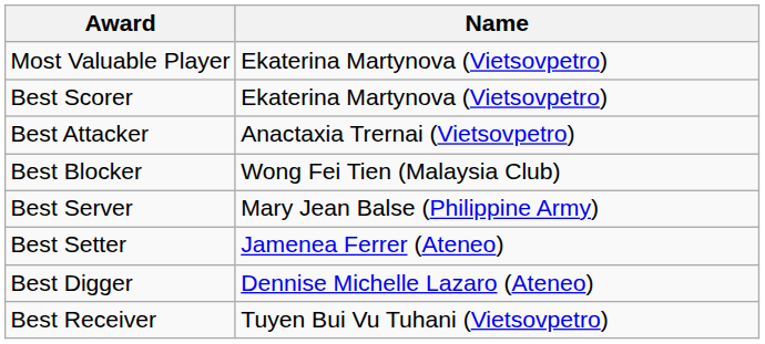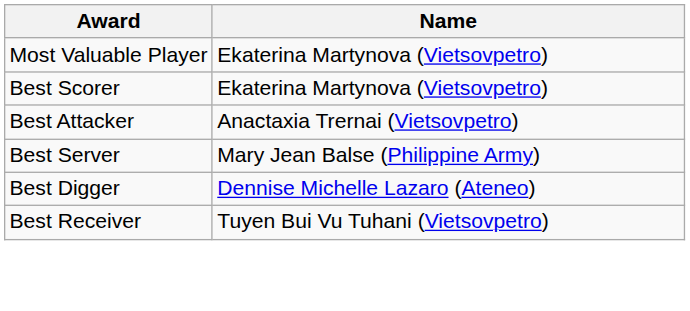- row: Best Blocker | Wong Fei Tien (Malaysia Club)
- row: Best Setter | Jamenea Ferrer (Ateneo)
